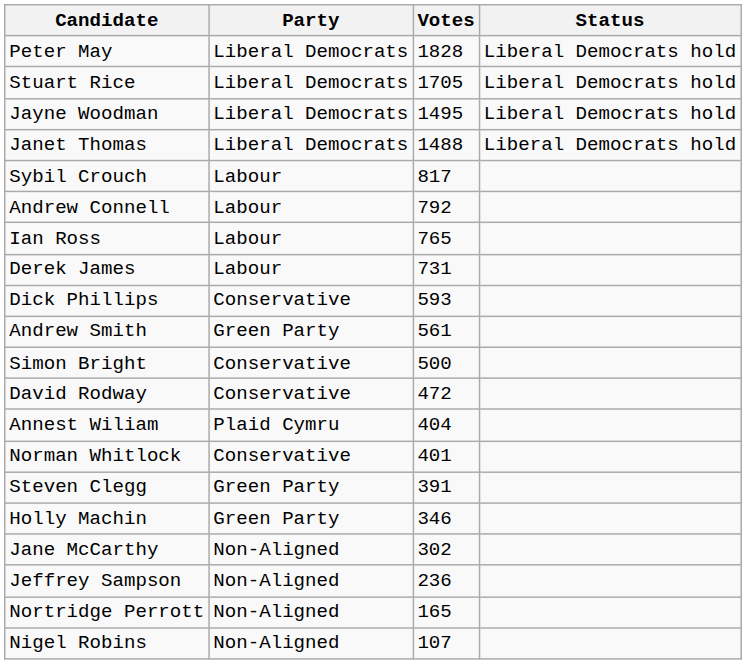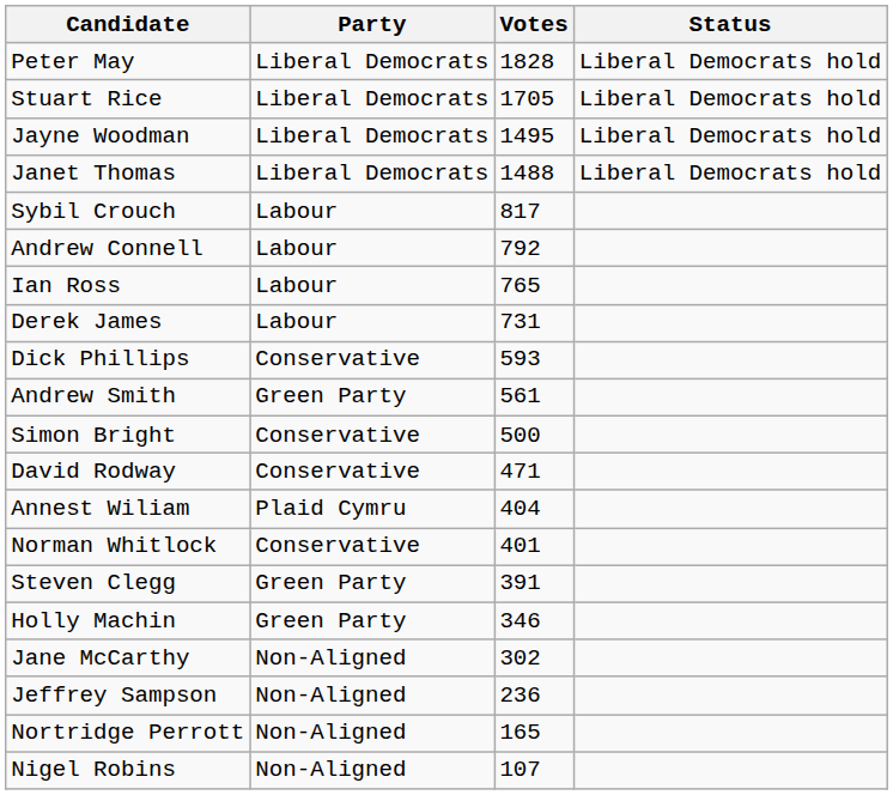David Rodway | Votes: 472 -> 471
